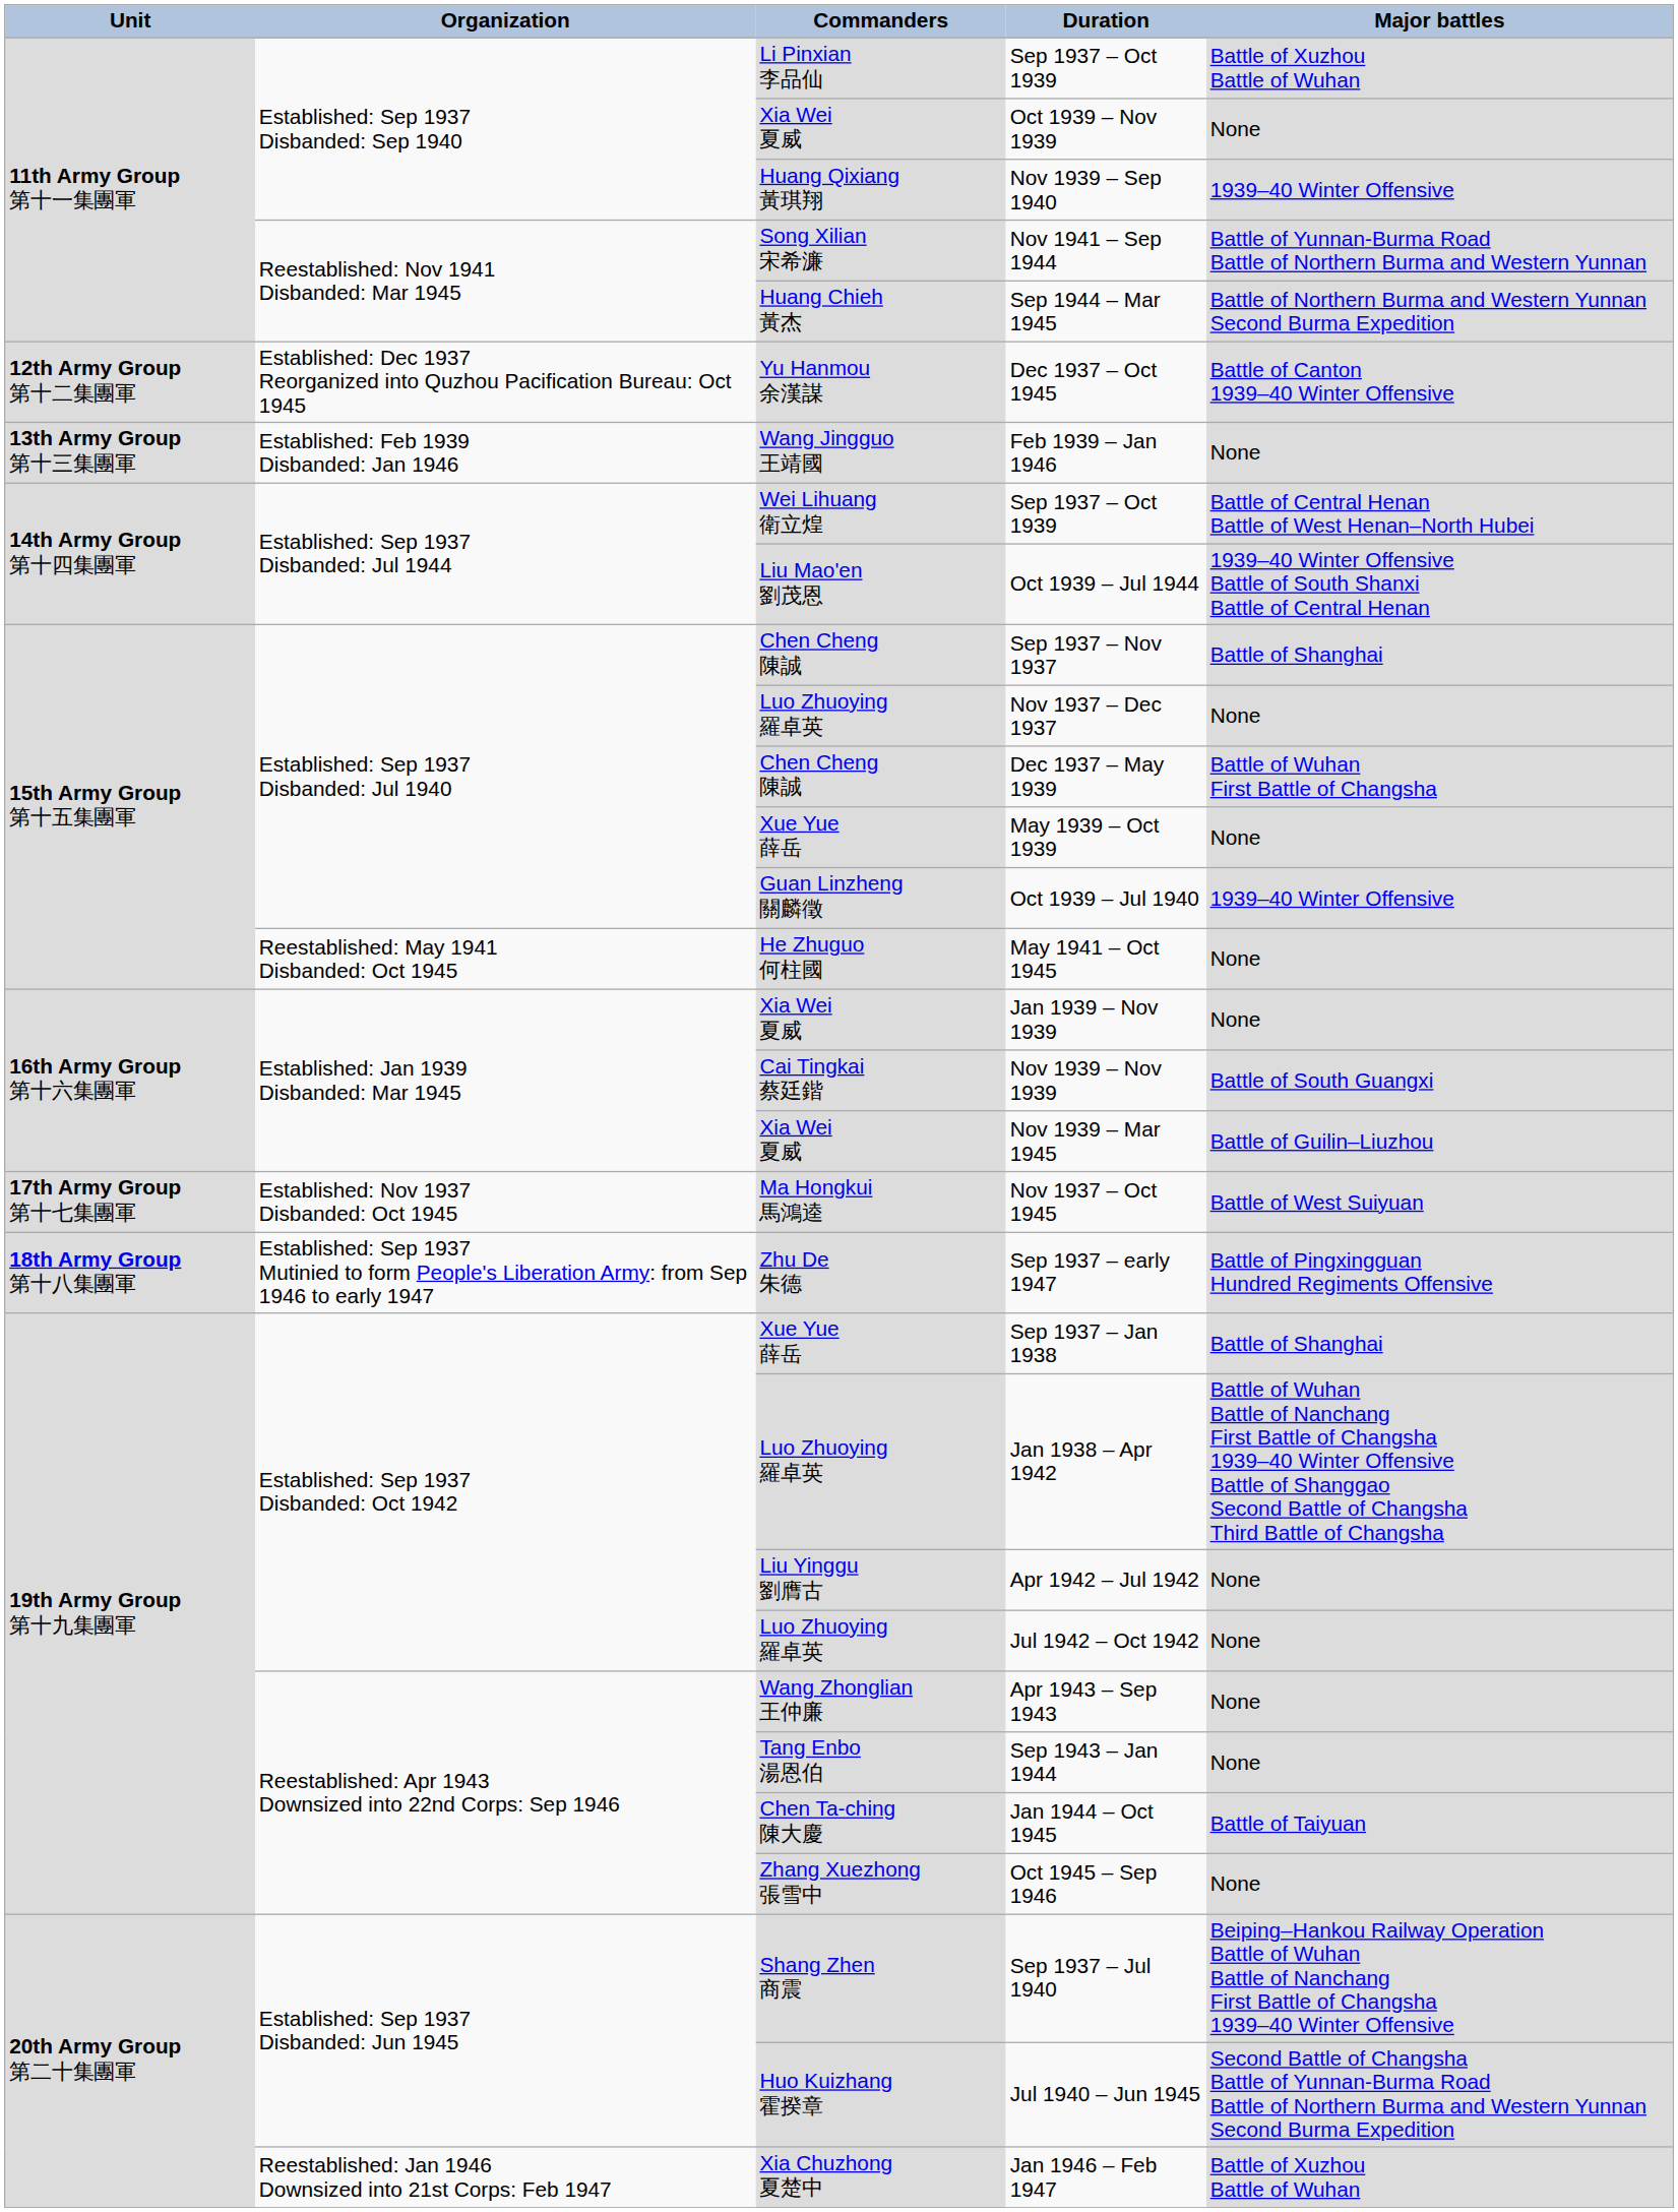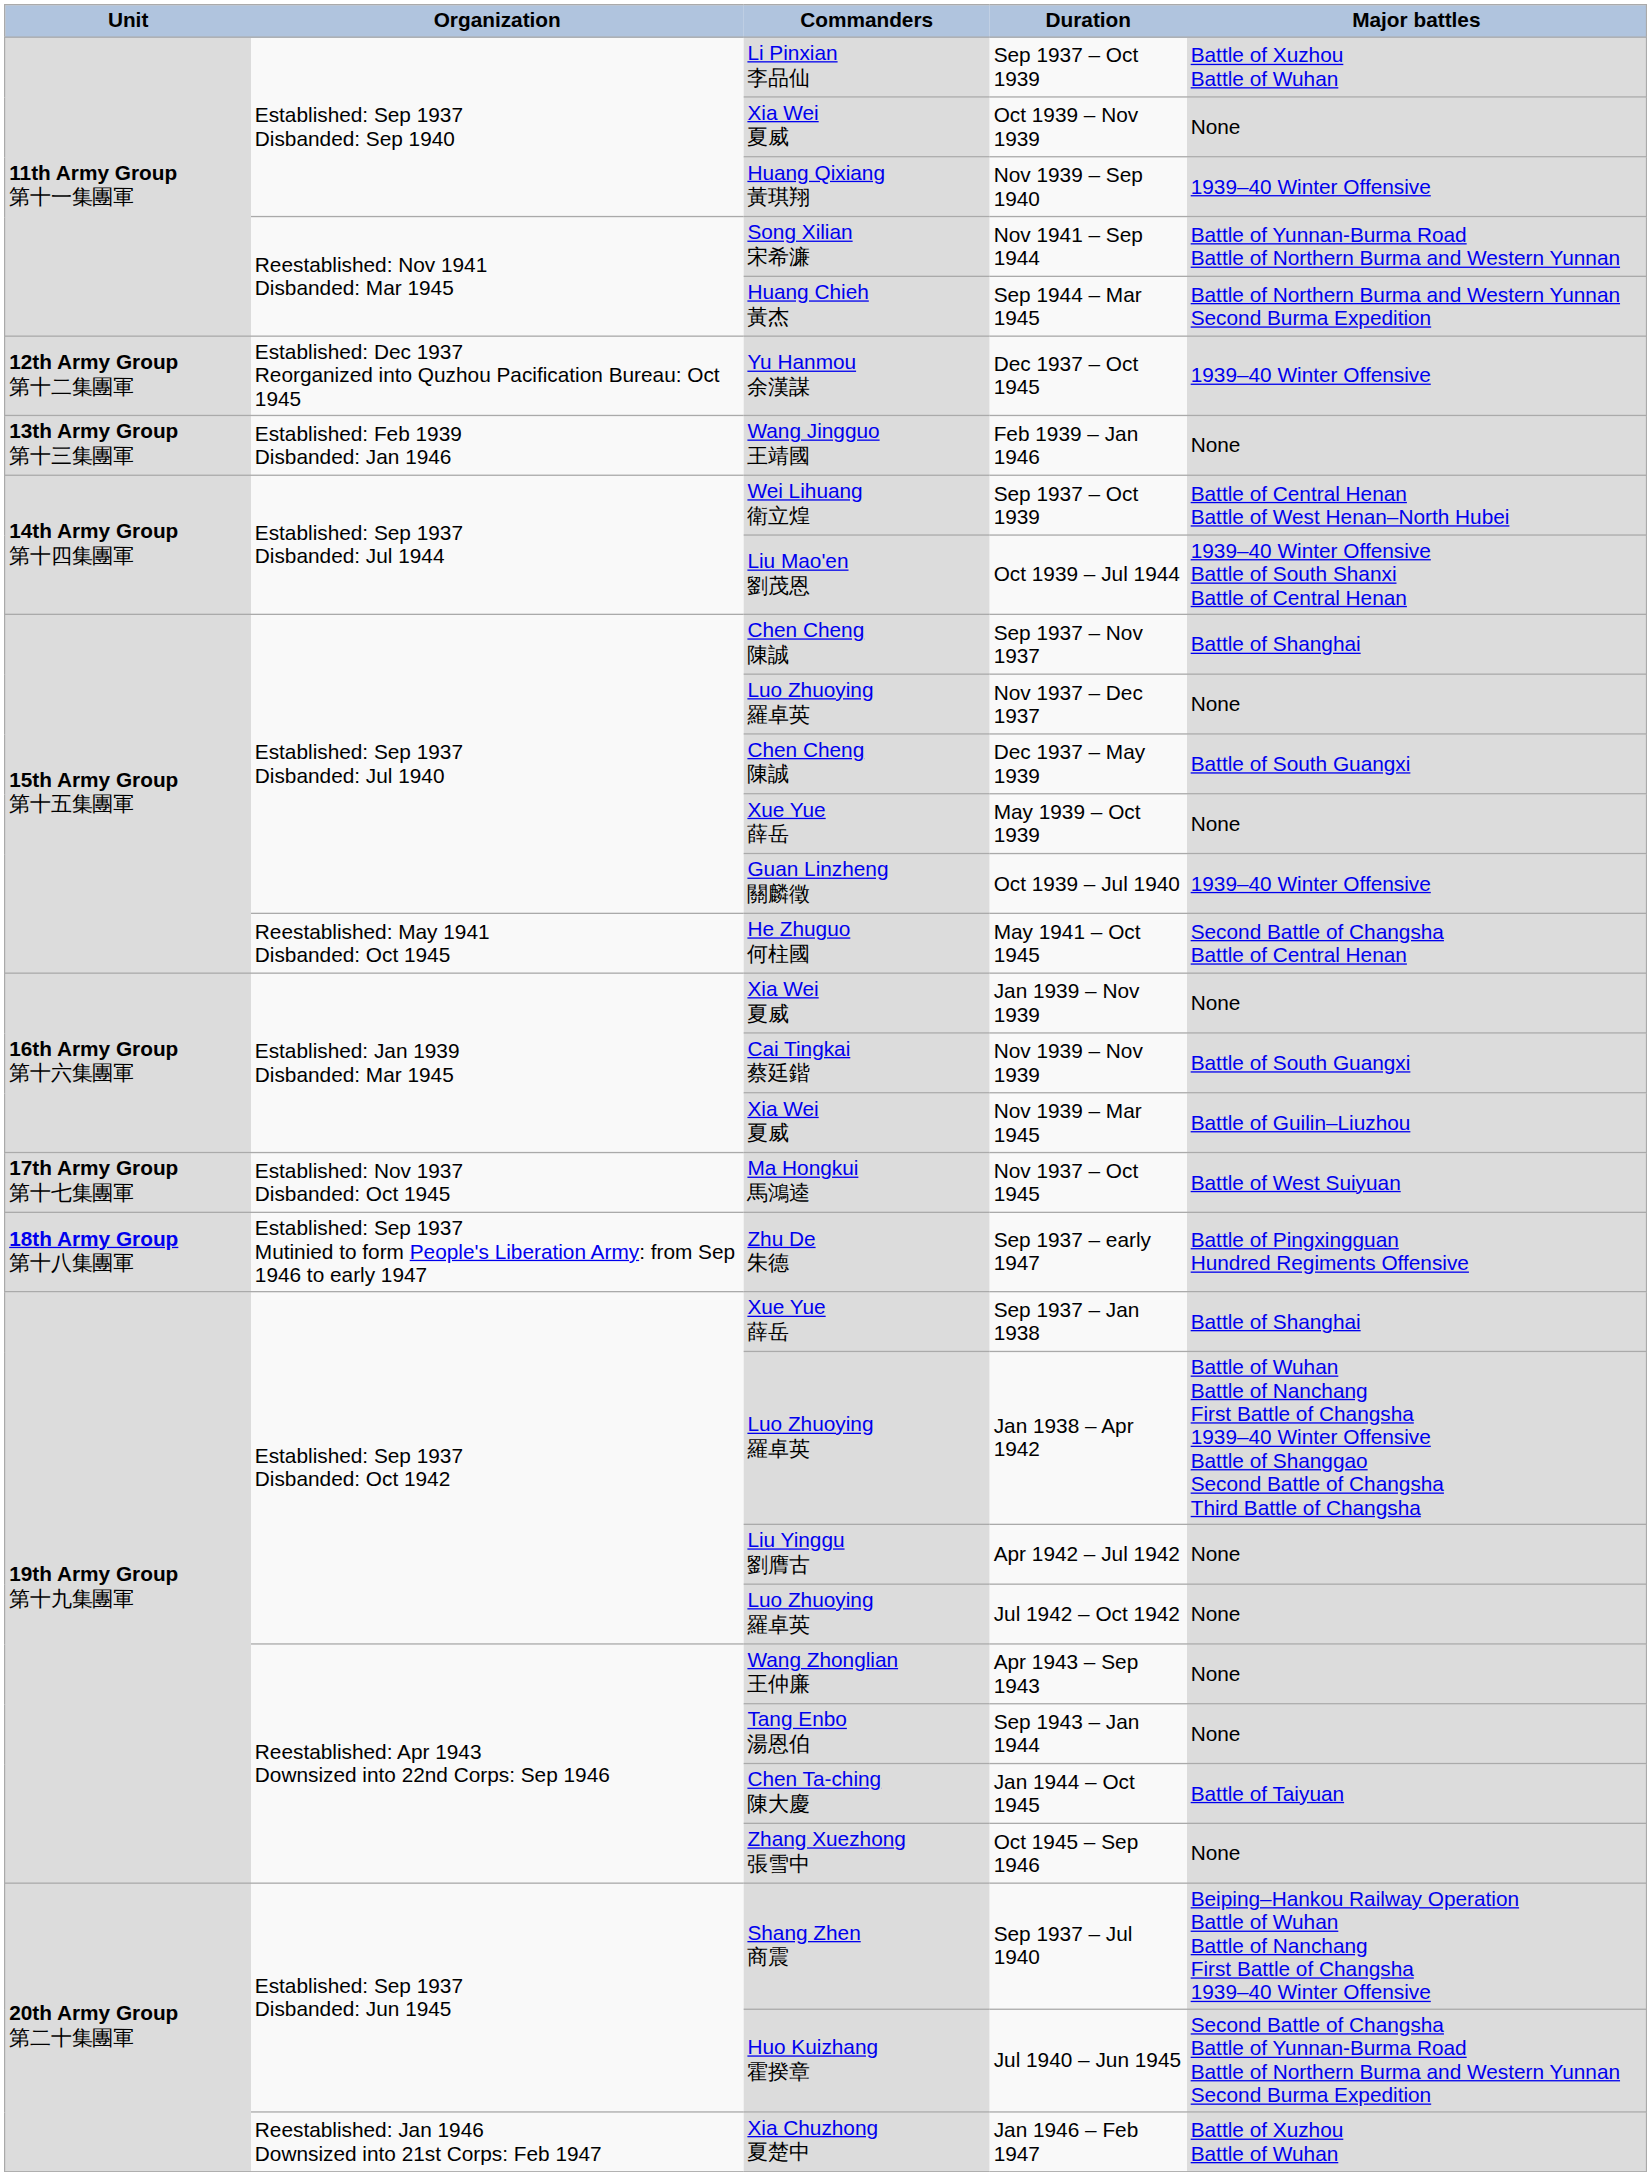Dec 1937 – Oct 1945 | Major battles: Battle of Canton 1939–40 Winter Offensive -> 1939–40 Winter Offensive
Dec 1937 – May 1939 | Major battles: Battle of Wuhan First Battle of Changsha -> Battle of South Guangxi
May 1941 – Oct 1945 | Major battles: None -> Second Battle of Changsha Battle of Central Henan
